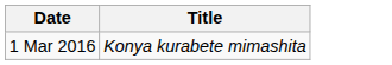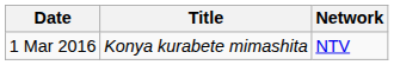+ column: Network | NTV
